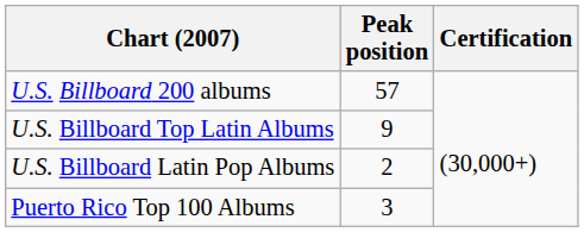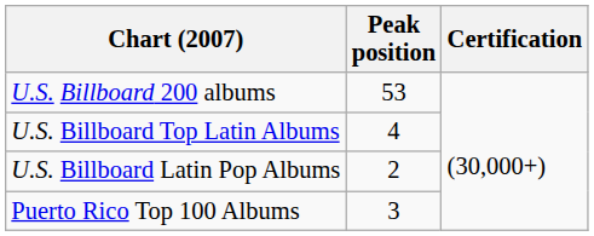U.S. Billboard 200 albums | Peak position: 57 -> 53
U.S. Billboard Top Latin Albums | Peak position: 9 -> 4
